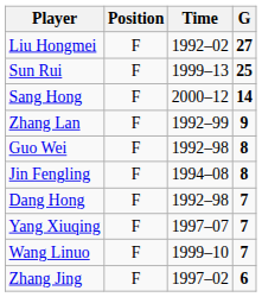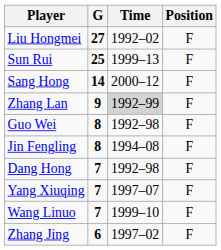columns swapped: Position <-> G
Zhang Lan | Time: no background -> lightgrey background
